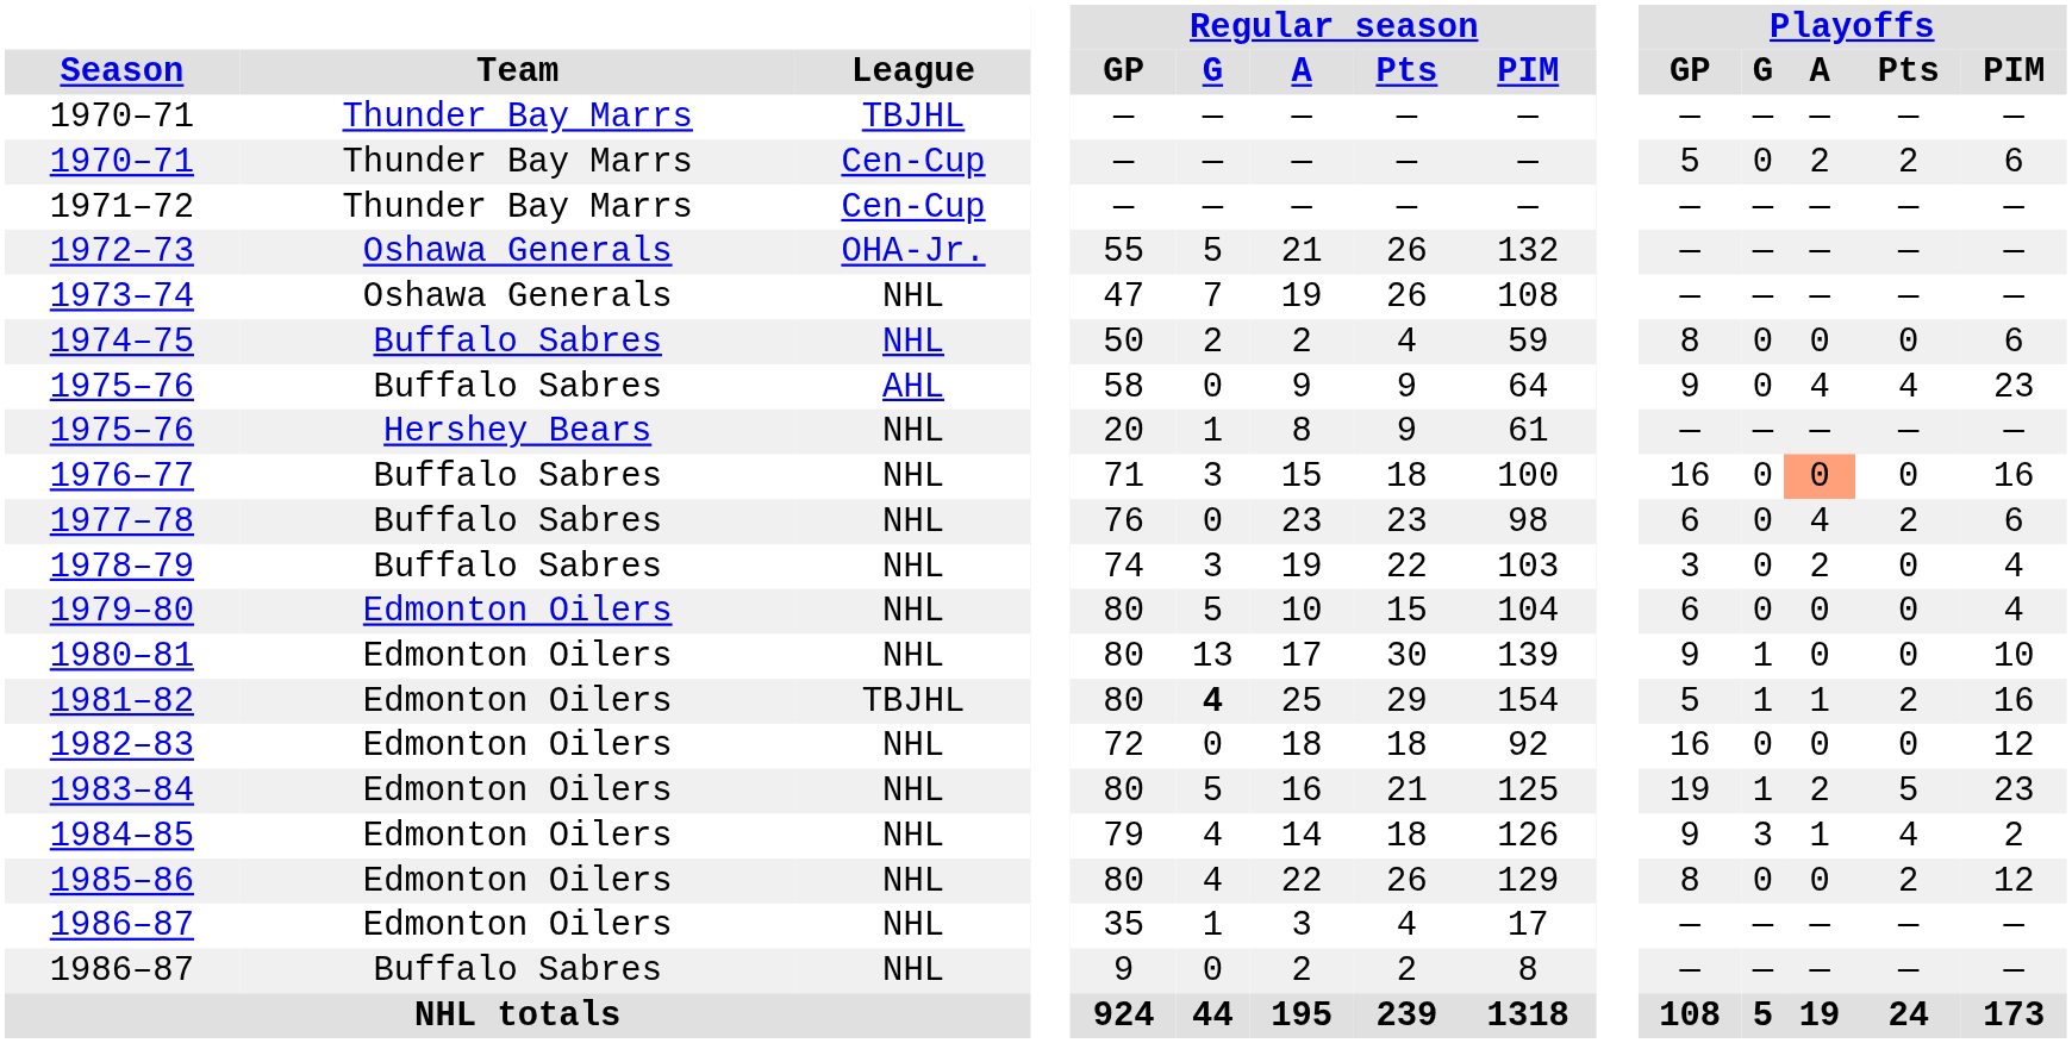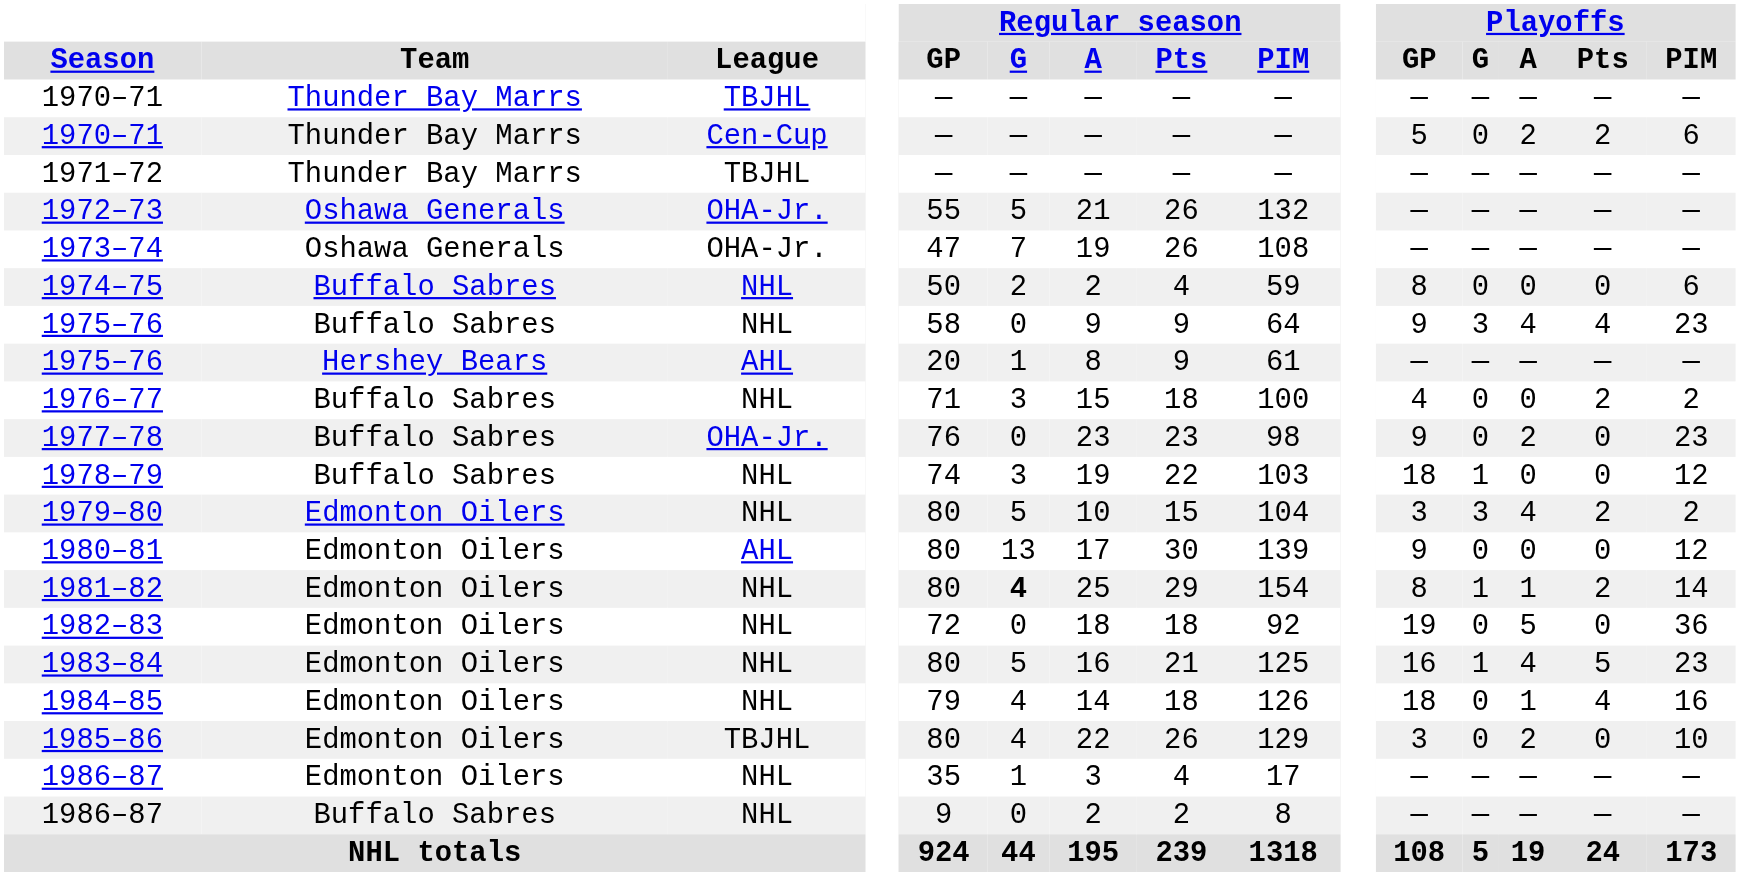1971–72 | League: Cen-Cup -> TBJHL
1973–74 | League: NHL -> OHA-Jr.
1975–76 / Buffalo Sabres | League: AHL -> NHL
1975–76 / Buffalo Sabres | Playoffs / G: 0 -> 3
1975–76 / Hershey Bears | League: NHL -> AHL
1976–77 | Playoffs / GP: 16 -> 4
1976–77 | Playoffs / A: lightsalmon background -> no background
1976–77 | Playoffs / Pts: 0 -> 2
1976–77 | Playoffs / PIM: 16 -> 2
1977–78 | League: NHL -> OHA-Jr.
1977–78 | Playoffs / GP: 6 -> 9
1977–78 | Playoffs / A: 4 -> 2
1977–78 | Playoffs / Pts: 2 -> 0
1977–78 | Playoffs / PIM: 6 -> 23
1978–79 | Playoffs / GP: 3 -> 18
1978–79 | Playoffs / G: 0 -> 1
1978–79 | Playoffs / A: 2 -> 0
1978–79 | Playoffs / PIM: 4 -> 12
1979–80 | Playoffs / GP: 6 -> 3
1979–80 | Playoffs / G: 0 -> 3
1979–80 | Playoffs / A: 0 -> 4
1979–80 | Playoffs / Pts: 0 -> 2
1979–80 | Playoffs / PIM: 4 -> 2
1980–81 | League: NHL -> AHL
1980–81 | Playoffs / G: 1 -> 0
1980–81 | Playoffs / PIM: 10 -> 12
1981–82 | League: TBJHL -> NHL
1981–82 | Playoffs / GP: 5 -> 8
1981–82 | Playoffs / PIM: 16 -> 14
1982–83 | Playoffs / GP: 16 -> 19
1982–83 | Playoffs / A: 0 -> 5
1982–83 | Playoffs / PIM: 12 -> 36
1983–84 | Playoffs / GP: 19 -> 16
1983–84 | Playoffs / A: 2 -> 4
1984–85 | Playoffs / GP: 9 -> 18
1984–85 | Playoffs / G: 3 -> 0
1984–85 | Playoffs / PIM: 2 -> 16
1985–86 | League: NHL -> TBJHL
1985–86 | Playoffs / GP: 8 -> 3
1985–86 | Playoffs / A: 0 -> 2
1985–86 | Playoffs / Pts: 2 -> 0
1985–86 | Playoffs / PIM: 12 -> 10
